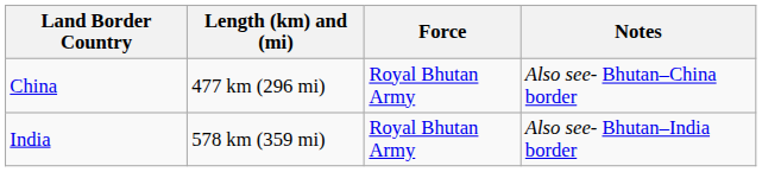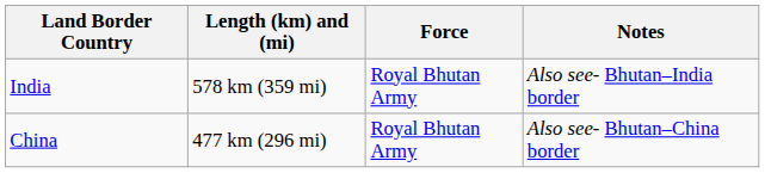rows swapped: India <-> China
